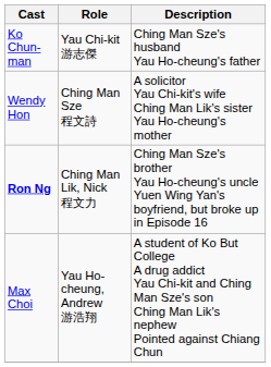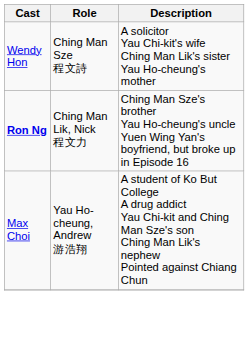- row: Ko Chun-man | Yau Chi-kit 游志傑 | Ching Man Sze's husband Yau Ho-cheung's father
